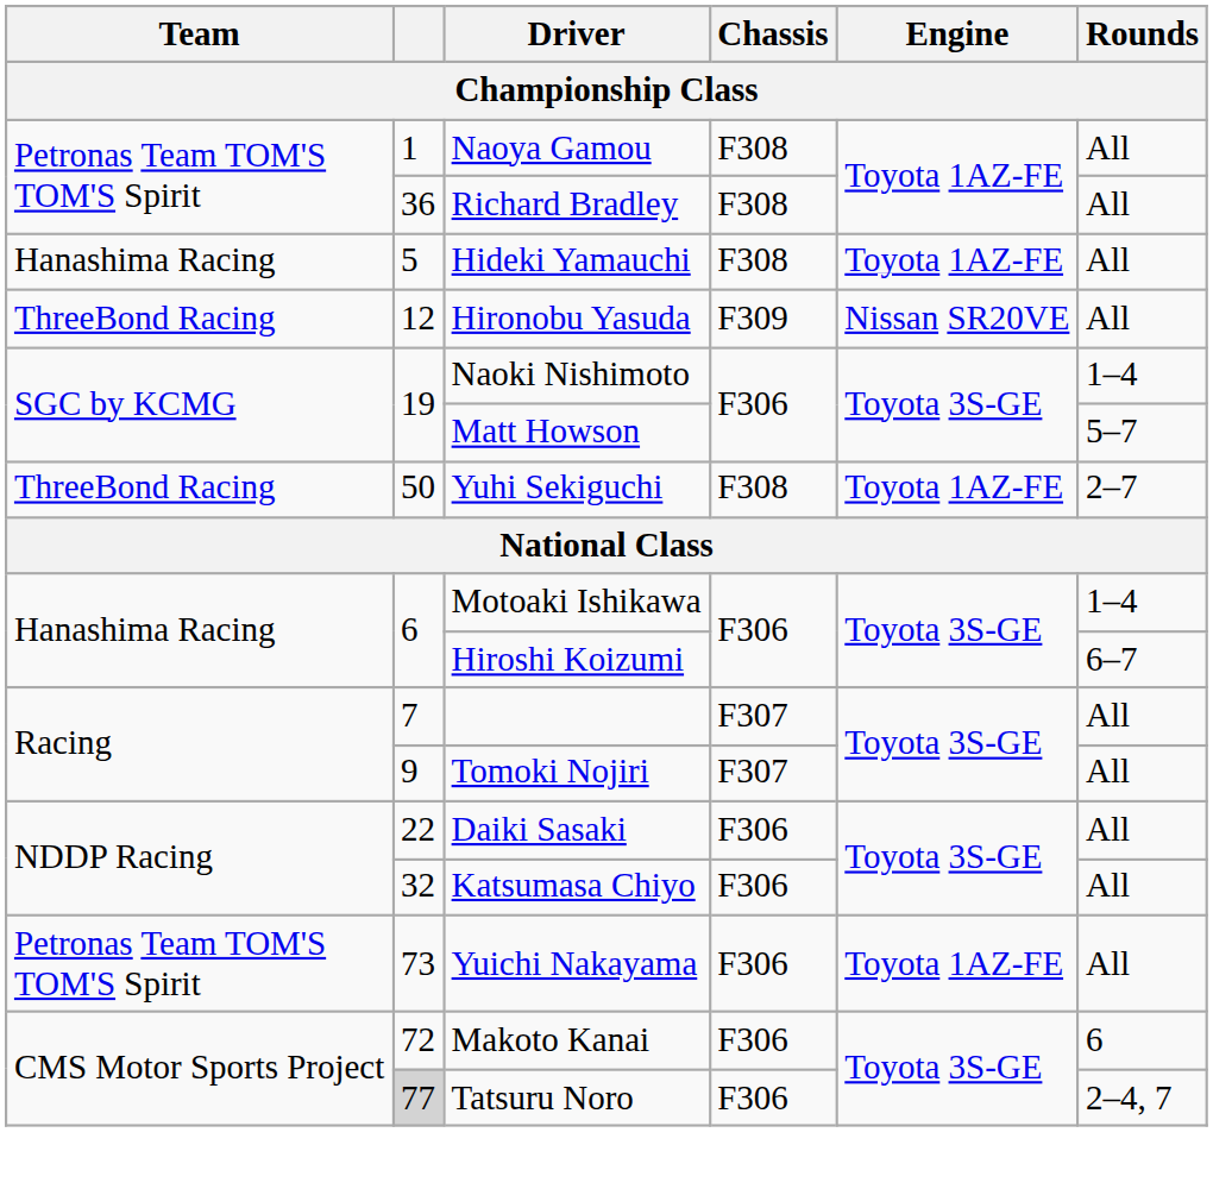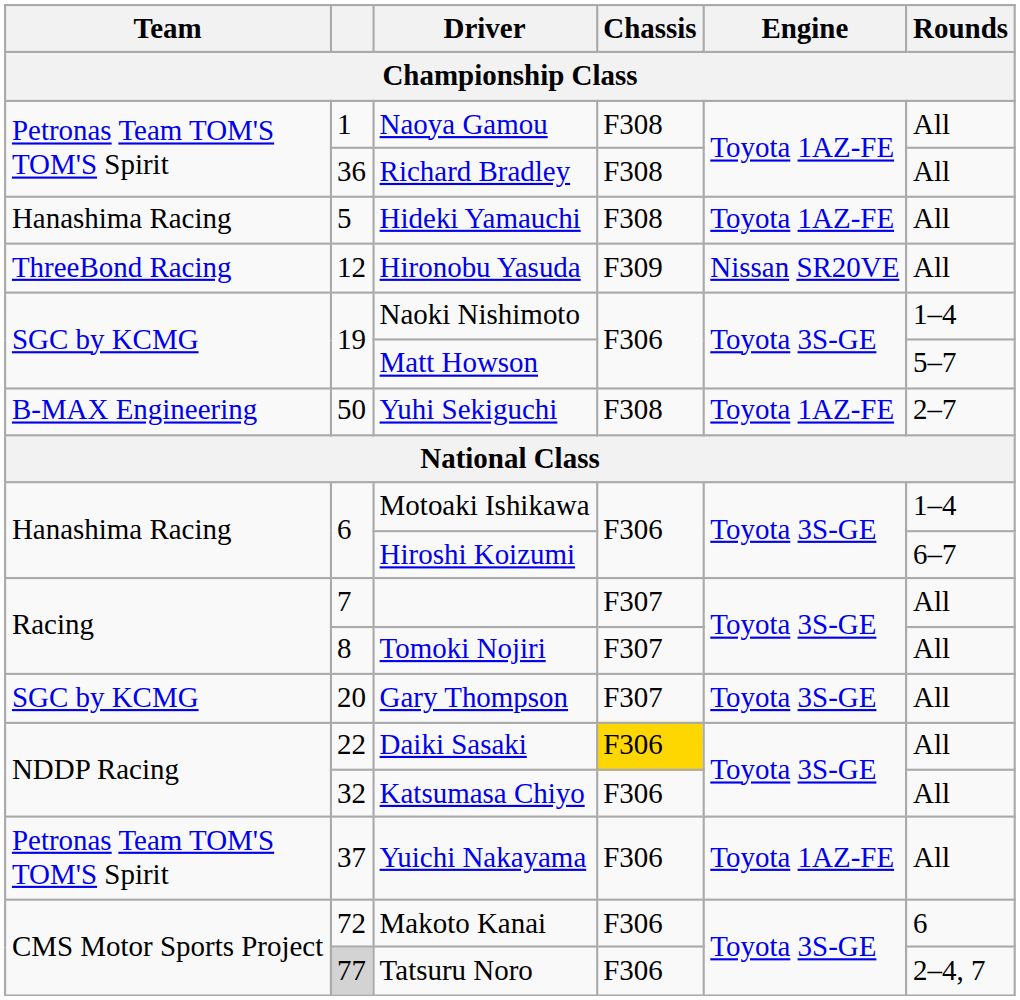Yuhi Sekiguchi | Team: ThreeBond Racing -> B-MAX Engineering
Tomoki Nojiri | column 2: 9 -> 8
+ row: SGC by KCMG | 20 | Gary Thompson | F307 | Toyota 3S-GE | All
Daiki Sasaki | Chassis: no background -> gold background
Yuichi Nakayama | column 2: 73 -> 37
